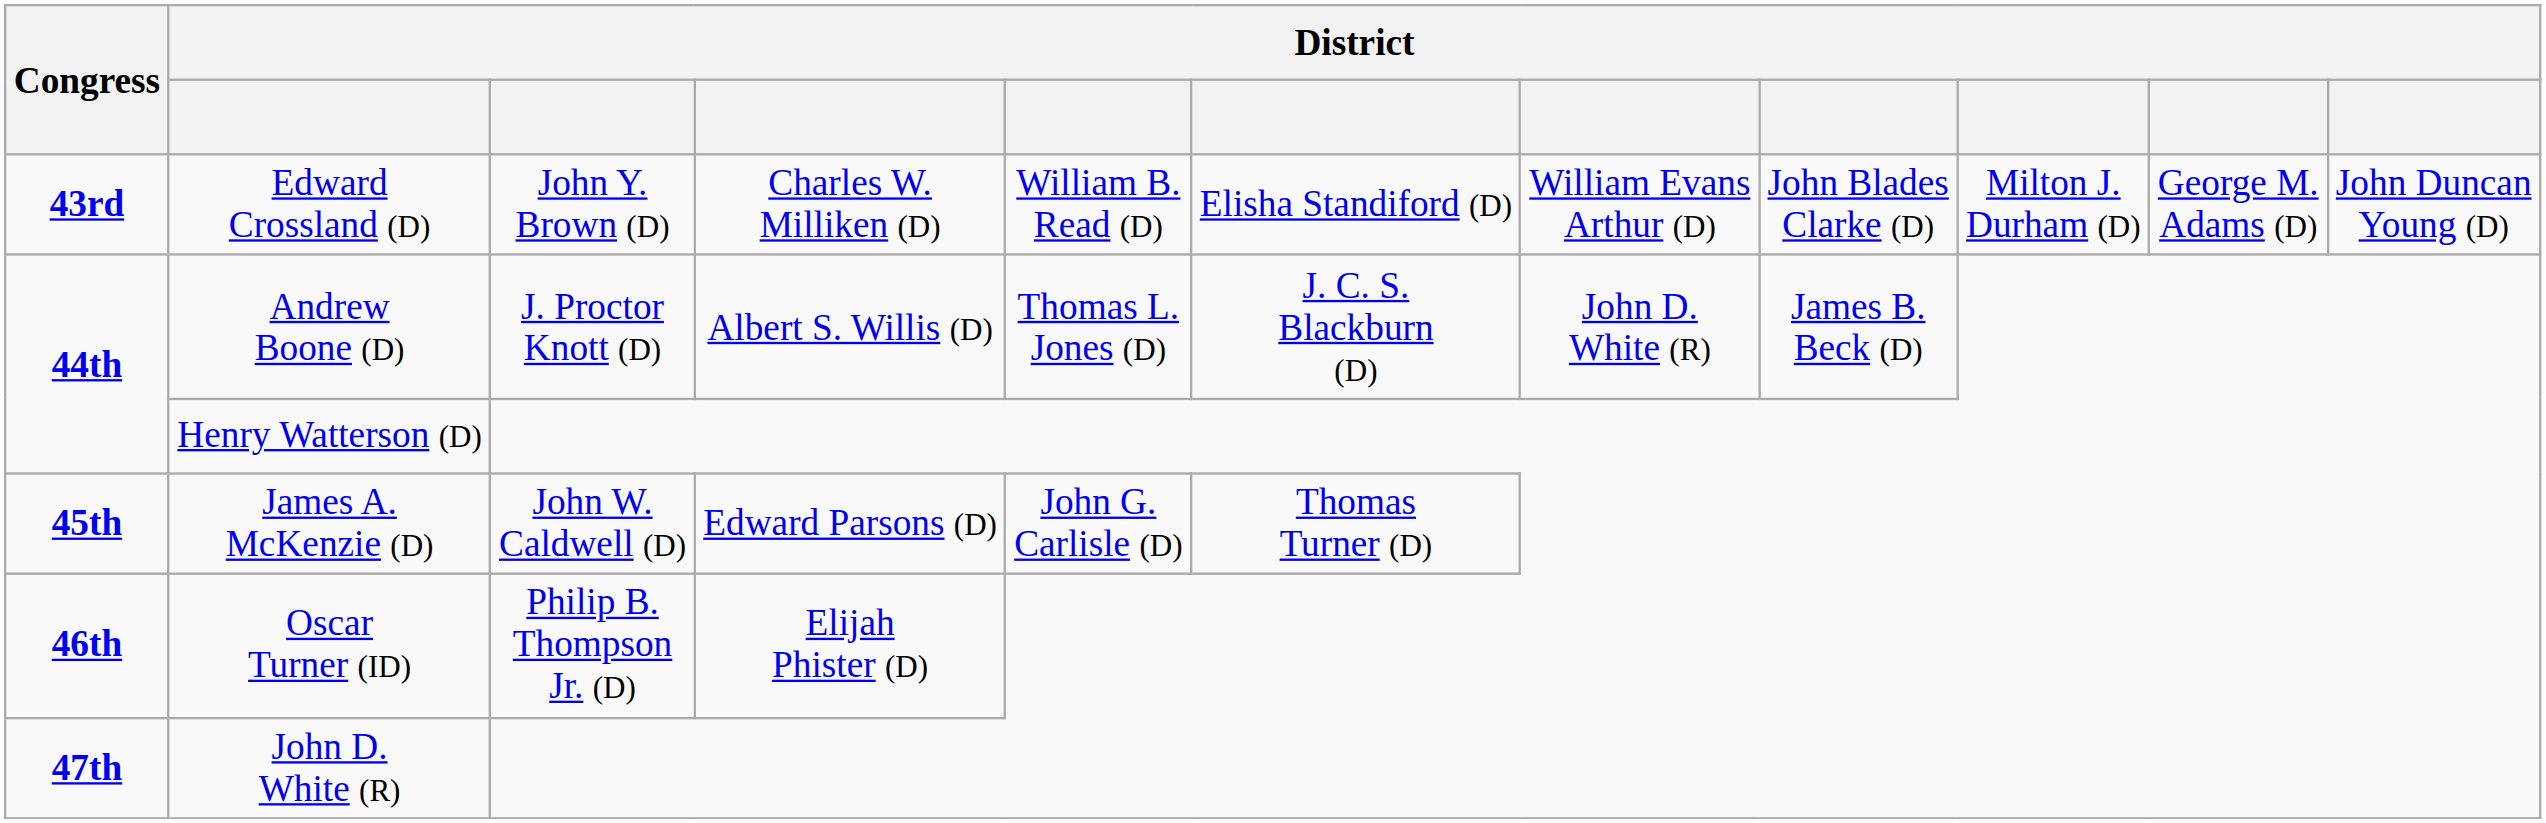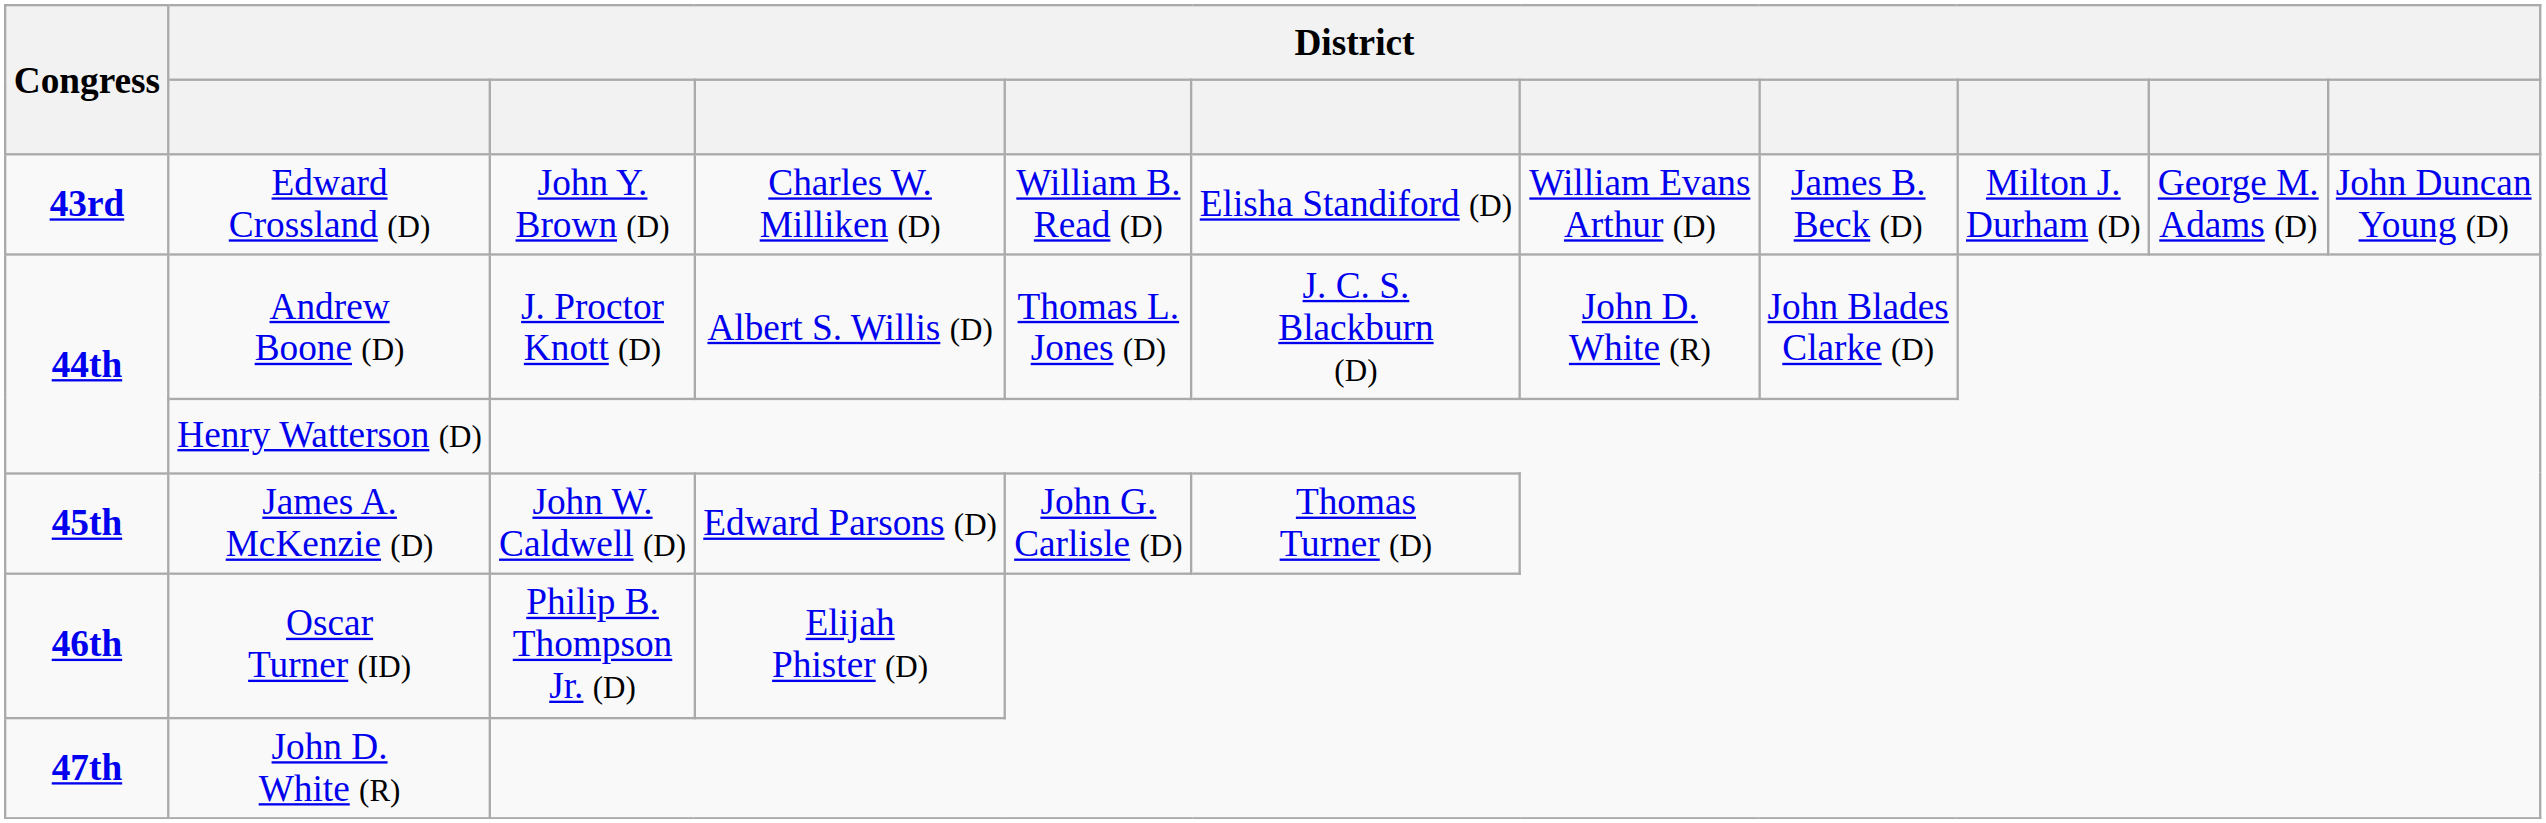Edward Crossland (D) | column 8: John Blades Clarke (D) -> James B. Beck (D)
Andrew Boone (D) | column 8: James B. Beck (D) -> John Blades Clarke (D)
